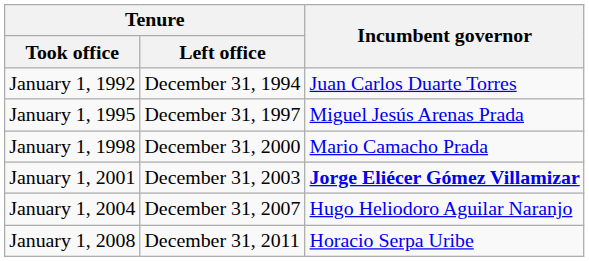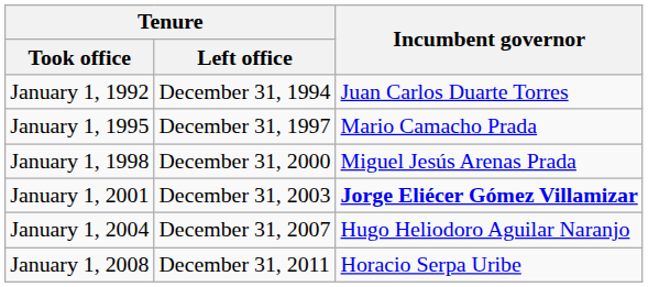January 1, 1995 | Incumbent governor: Miguel Jesús Arenas Prada -> Mario Camacho Prada
January 1, 1998 | Incumbent governor: Mario Camacho Prada -> Miguel Jesús Arenas Prada
